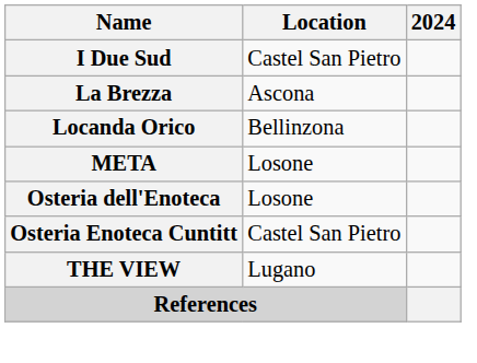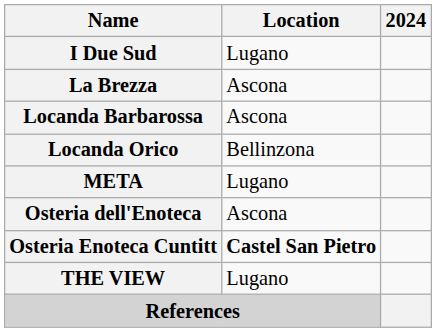I Due Sud | Location: Castel San Pietro -> Lugano
+ row: Locanda Barbarossa | Ascona
META | Location: Losone -> Lugano
Osteria dell'Enoteca | Location: Losone -> Ascona
Osteria Enoteca Cuntitt | Location: normal -> bold
